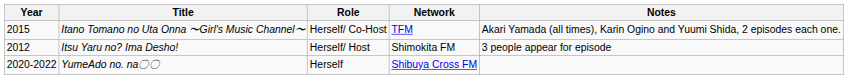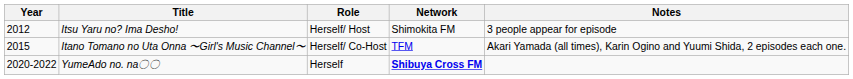rows swapped: Itsu Yaru no? Ima Desho! <-> Itano Tomano no Uta Onna 〜Girl's Music Channel〜
YumeAdo no. na〇〇 | Network: normal -> bold
